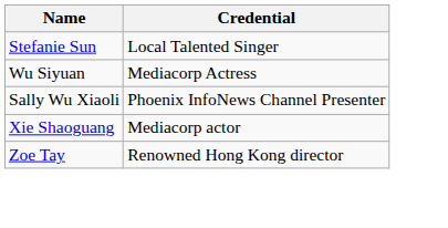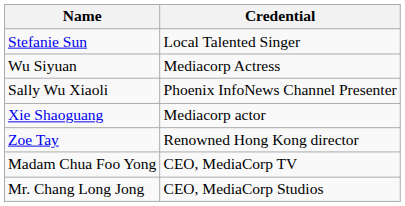+ row: Madam Chua Foo Yong | CEO, MediaCorp TV
+ row: Mr. Chang Long Jong | CEO, MediaCorp Studios
